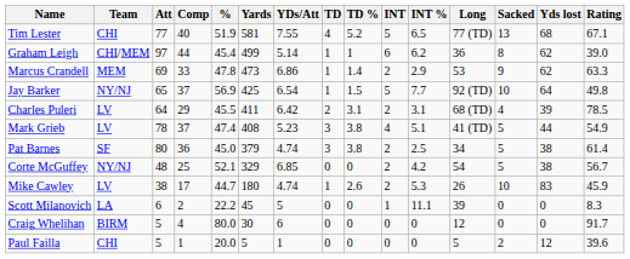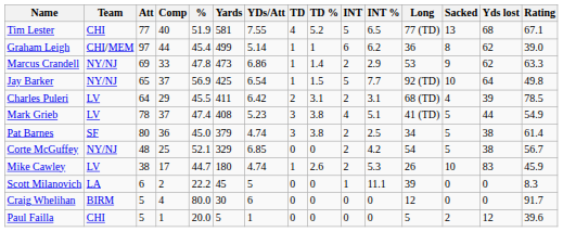Marcus Crandell | Team: MEM -> NY/NJ
